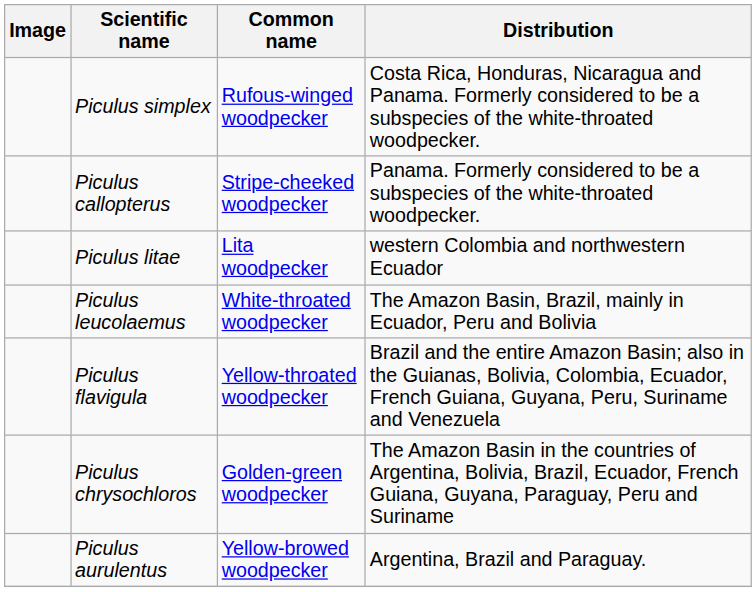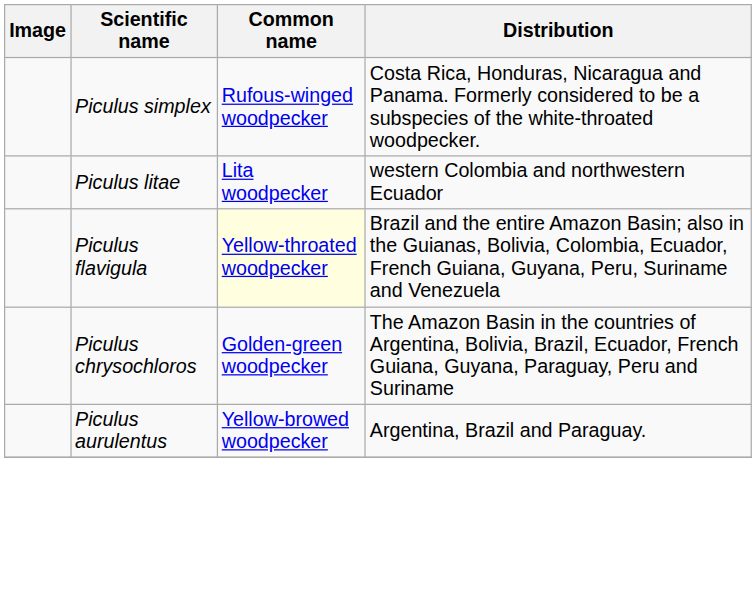- row: Piculus callopterus | Stripe-cheeked woodpecker | Panama. Formerly considered to be a subspecies of the white-throated woodpecker.
- row: Piculus leucolaemus | White-throated woodpecker | The Amazon Basin, Brazil, mainly in Ecuador, Peru and Bolivia
Piculus flavigula | Common name: no background -> lightyellow background
